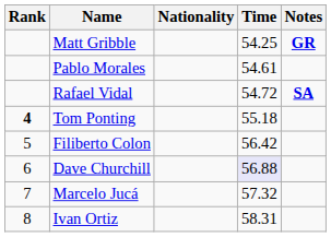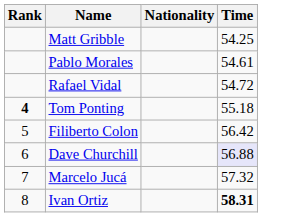- column: Notes | GR | SA
Ivan Ortiz | Time: normal -> bold
